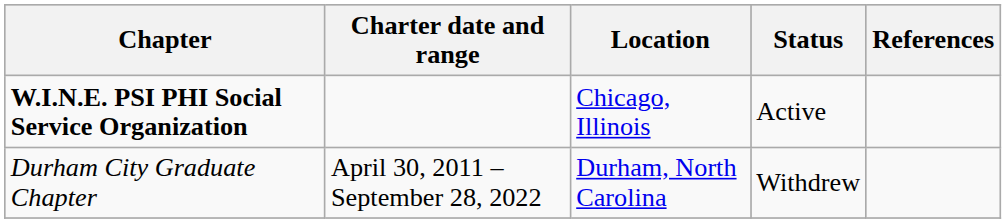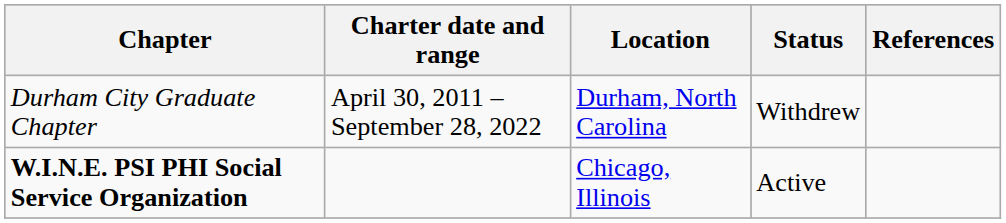rows swapped: Durham City Graduate Chapter <-> W.I.N.E. PSI PHI Social Service Organization
